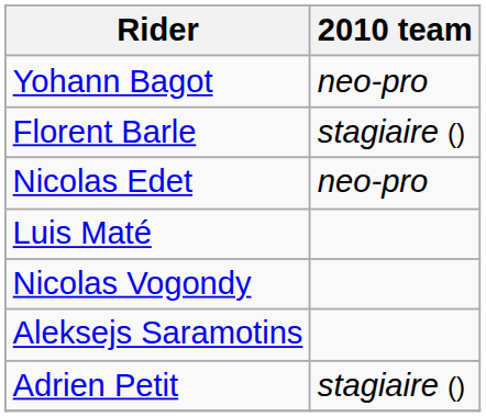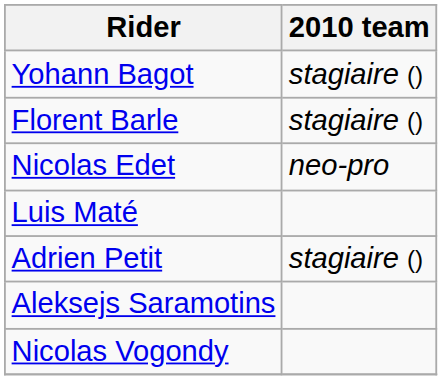Yohann Bagot | 2010 team: neo-pro -> stagiaire ()
rows swapped: Adrien Petit <-> Nicolas Vogondy
